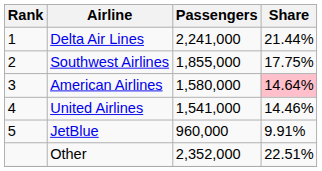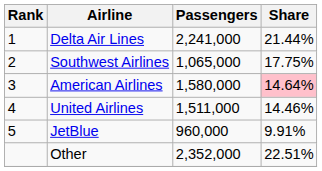Southwest Airlines | Passengers: 1,855,000 -> 1,065,000
United Airlines | Passengers: 1,541,000 -> 1,511,000
